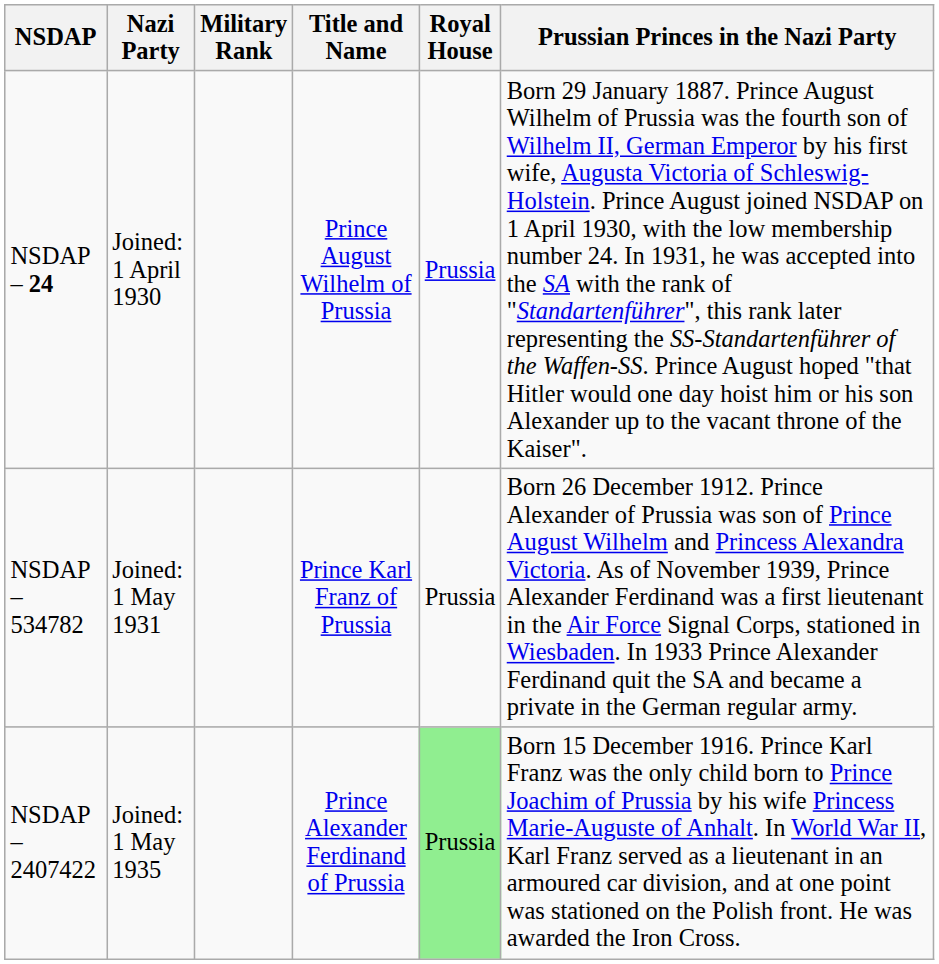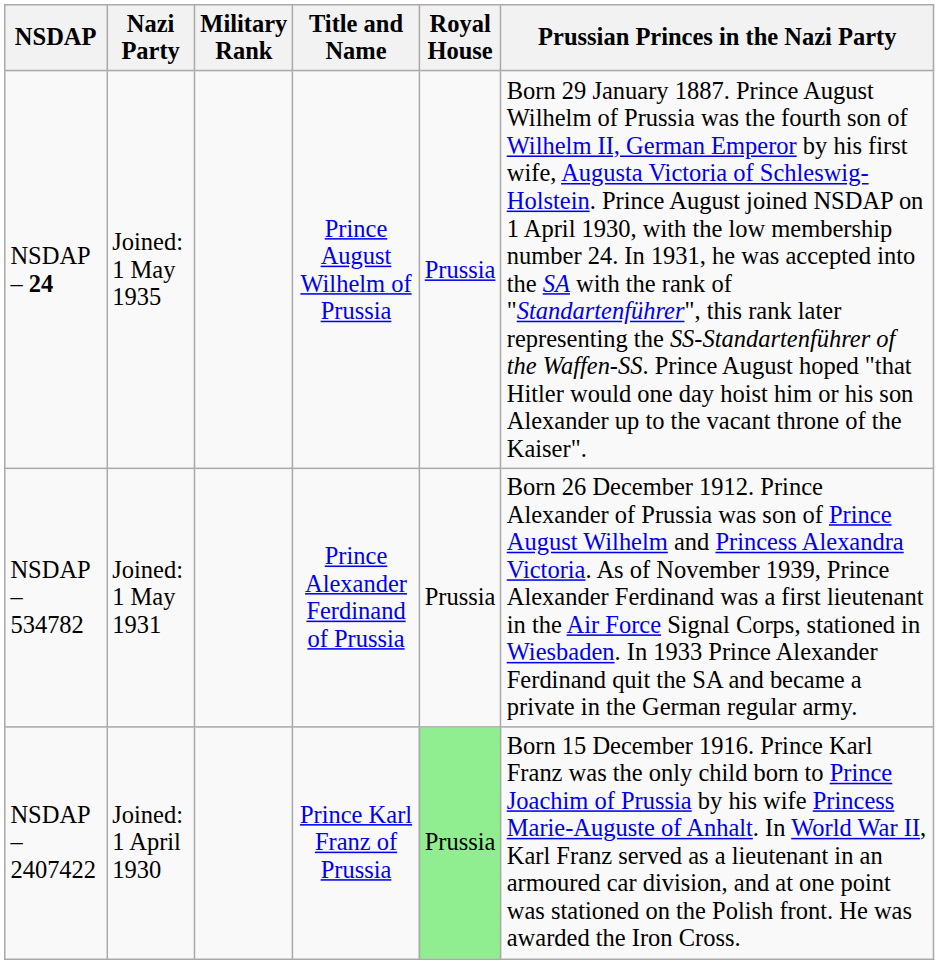NSDAP – 24 | Nazi Party: Joined: 1 April 1930 -> Joined: 1 May 1935
NSDAP – 534782 | Title and Name: Prince Karl Franz of Prussia -> Prince Alexander Ferdinand of Prussia
NSDAP – 2407422 | Nazi Party: Joined: 1 May 1935 -> Joined: 1 April 1930
NSDAP – 2407422 | Title and Name: Prince Alexander Ferdinand of Prussia -> Prince Karl Franz of Prussia
